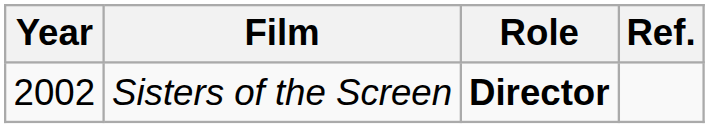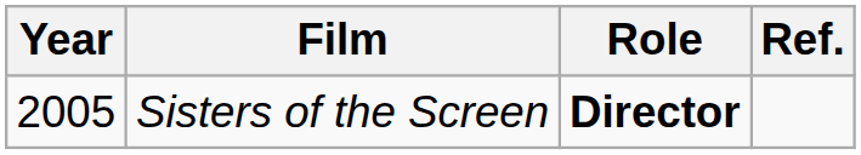Sisters of the Screen | Year: 2002 -> 2005
